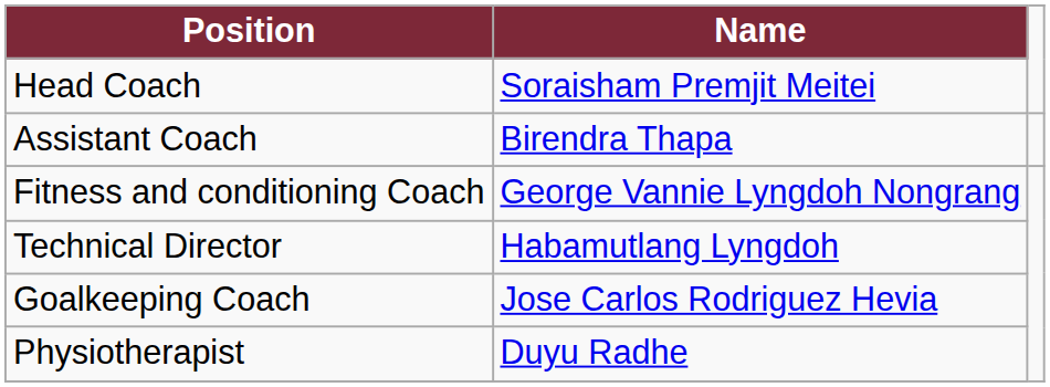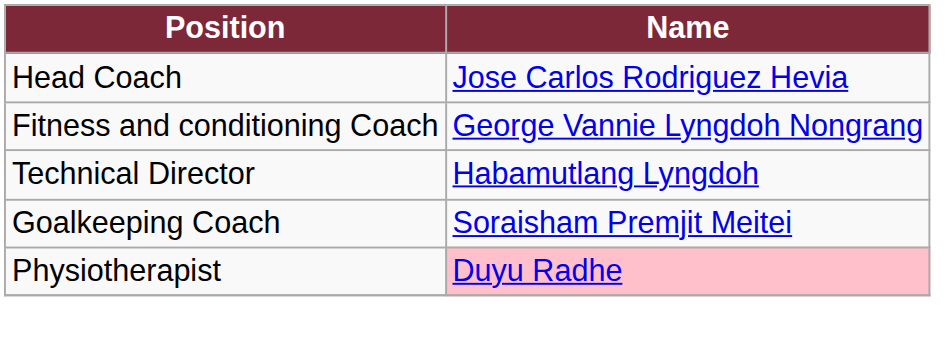Head Coach | Name: Soraisham Premjit Meitei -> Jose Carlos Rodriguez Hevia
- row: Assistant Coach | Birendra Thapa
Goalkeeping Coach | Name: Jose Carlos Rodriguez Hevia -> Soraisham Premjit Meitei
Physiotherapist | Name: no background -> pink background
